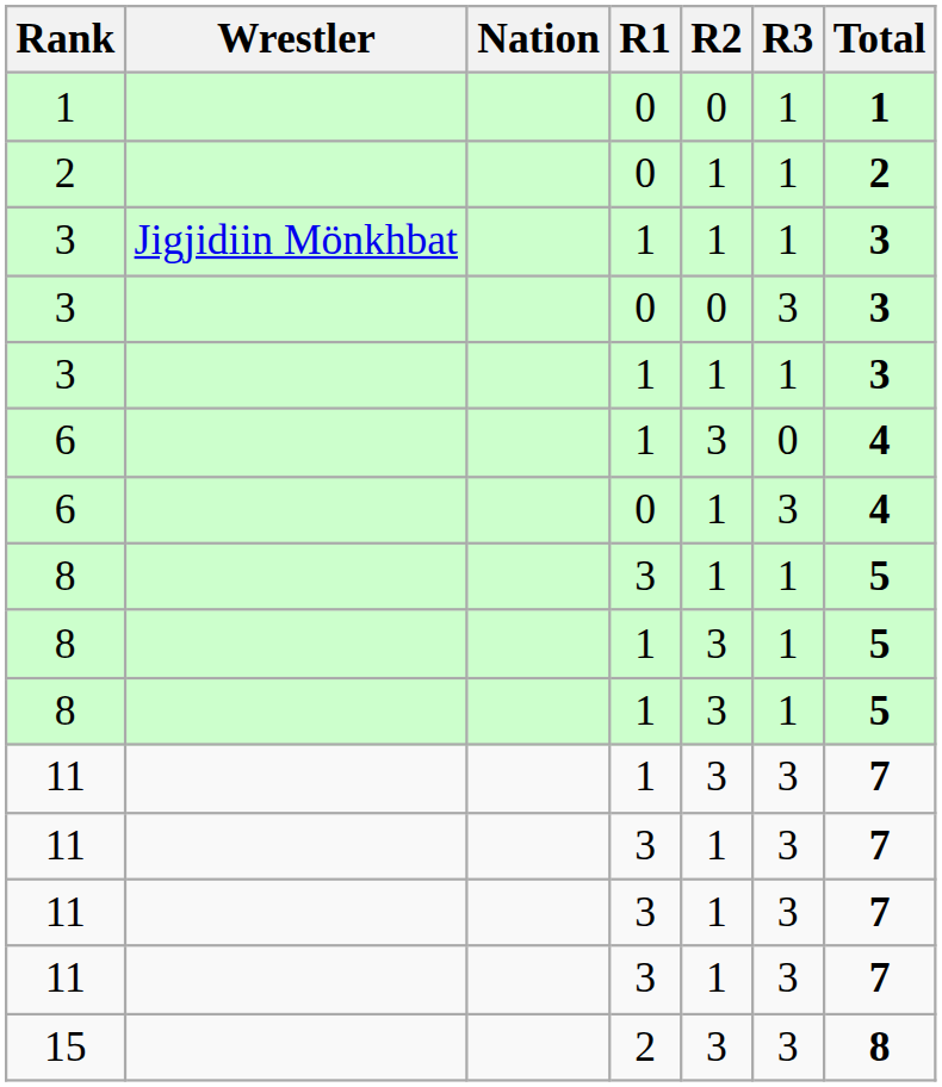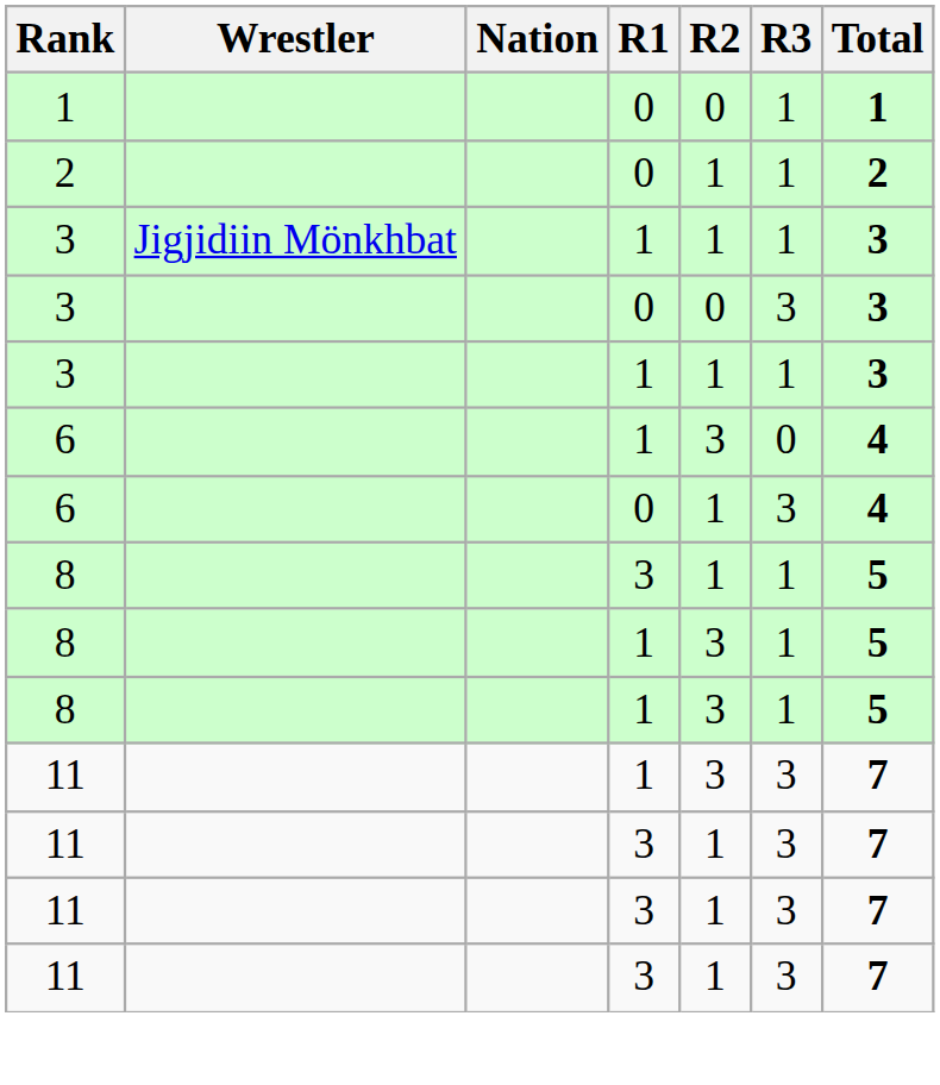- row: 15 | 2 | 3 | 3 | 8
